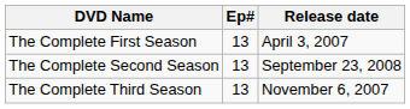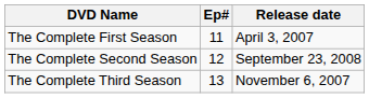The Complete First Season | Ep#: 13 -> 11
The Complete Second Season | Ep#: 13 -> 12
